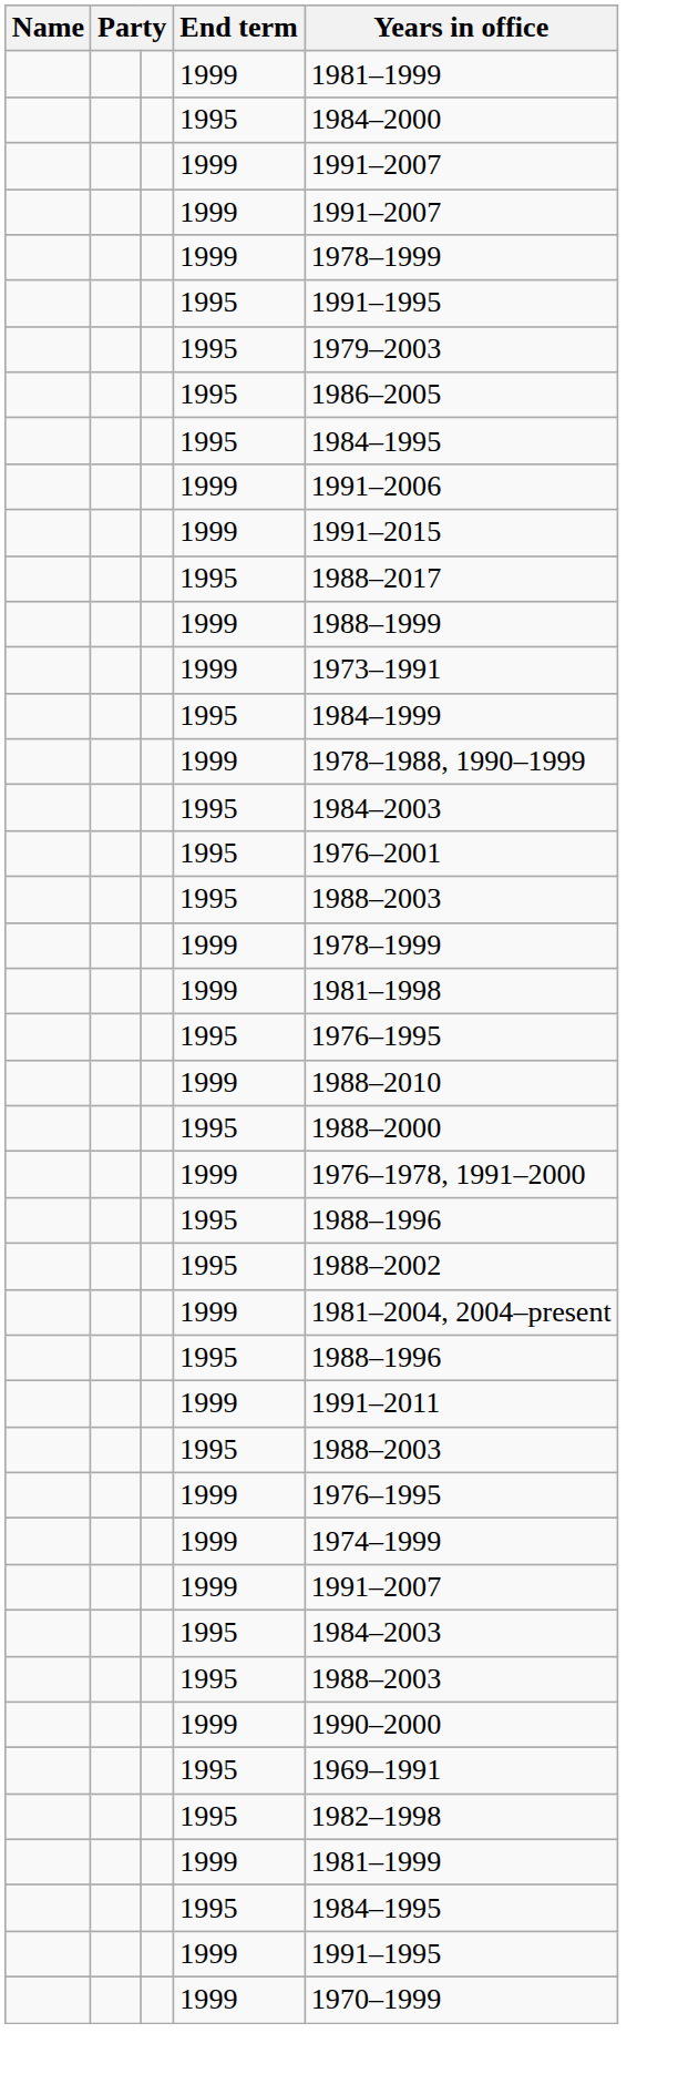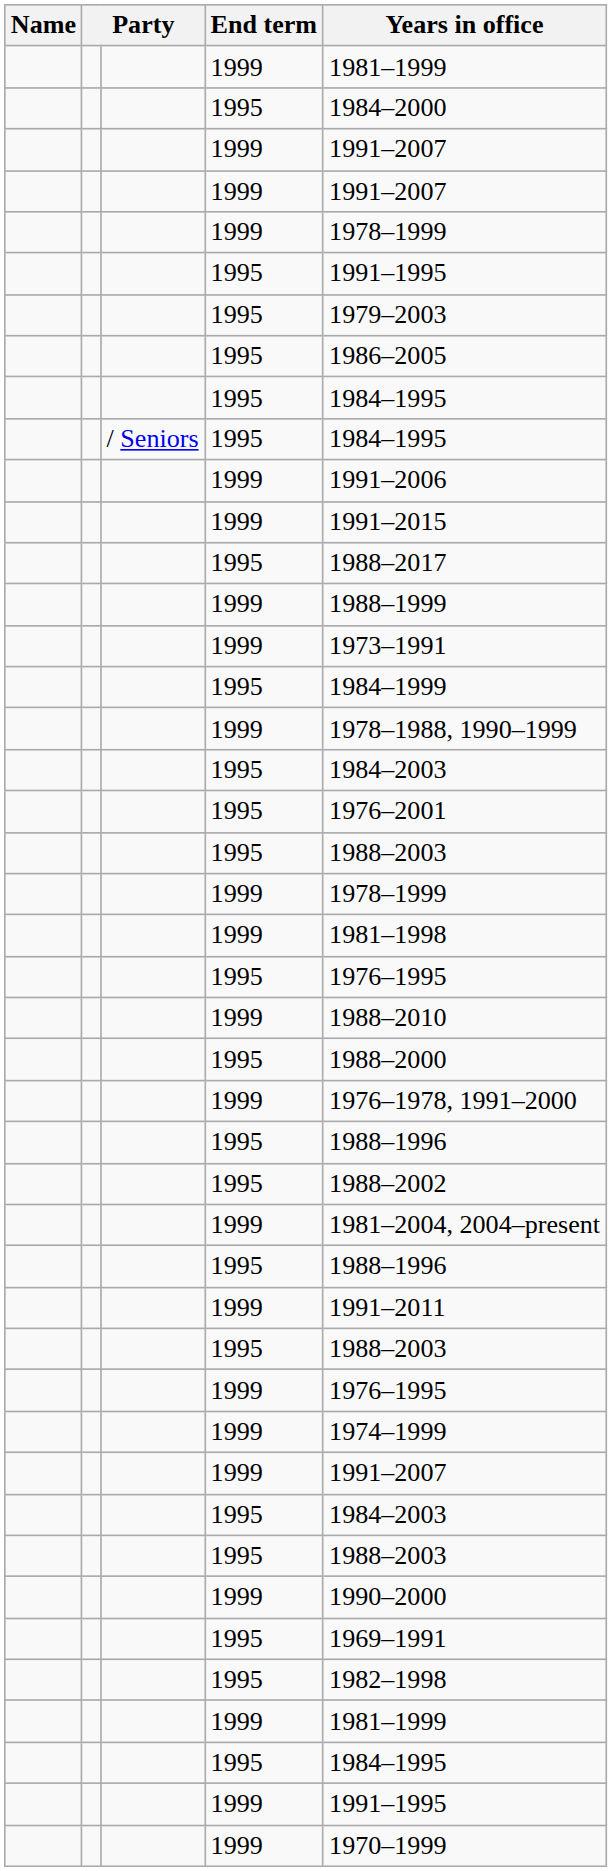+ row: / Seniors | 1995 | 1984–1995
